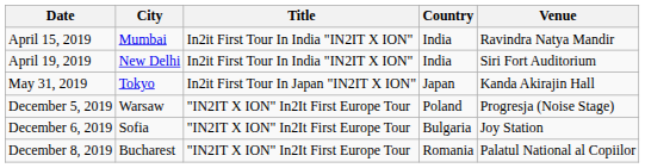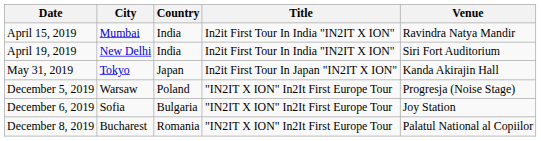columns swapped: Country <-> Title
